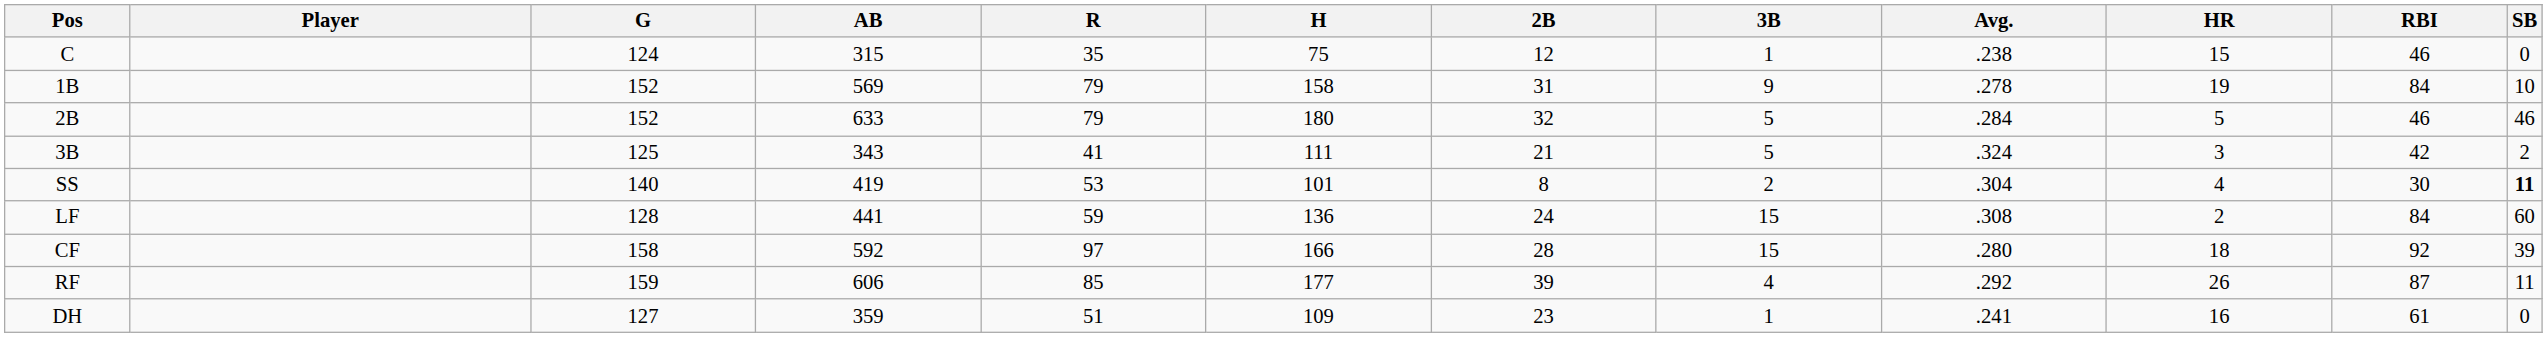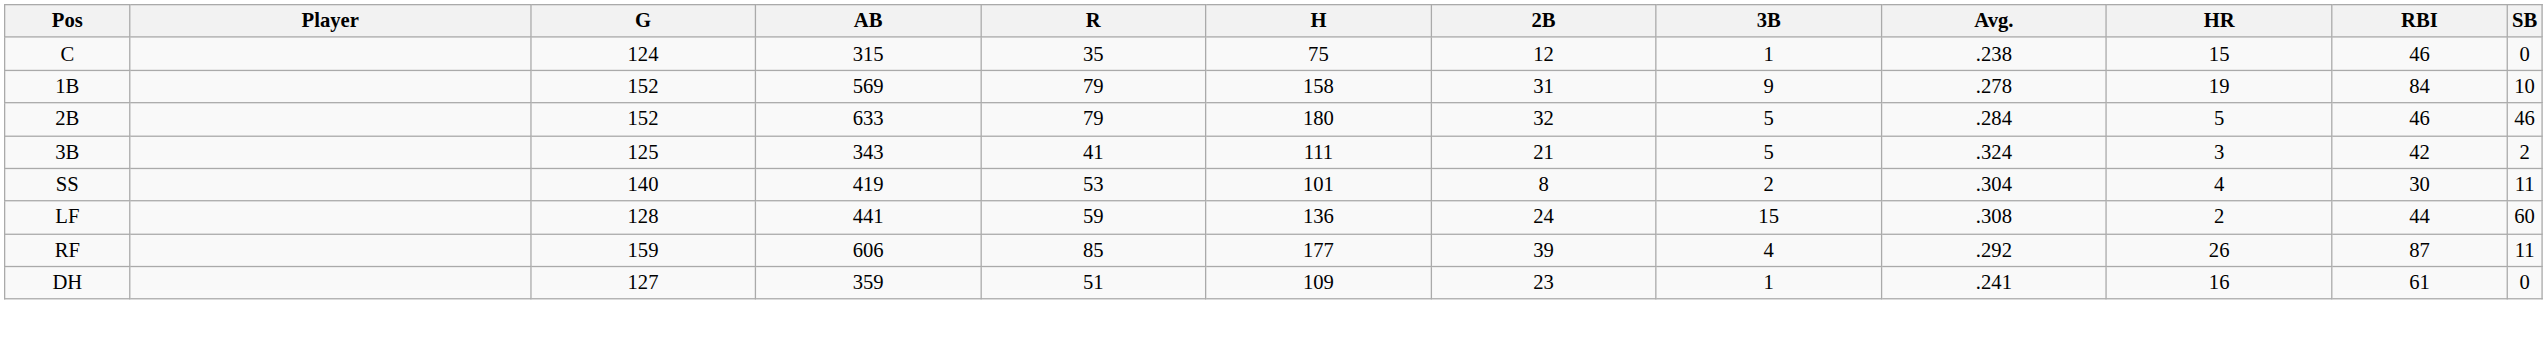SS | SB: bold -> normal
LF | RBI: 84 -> 44
- row: CF | 158 | 592 | 97 | 166 | 28 | 15 | .280 | 18 | 92 | 39
